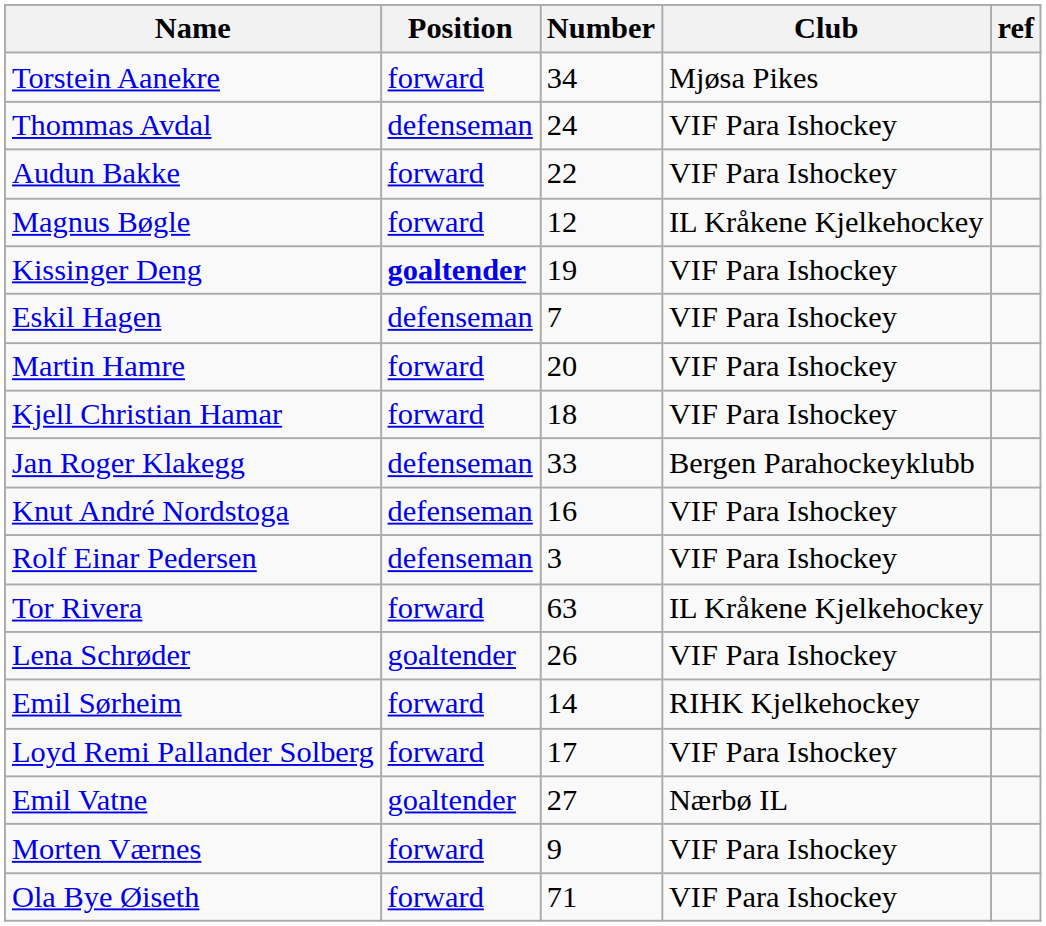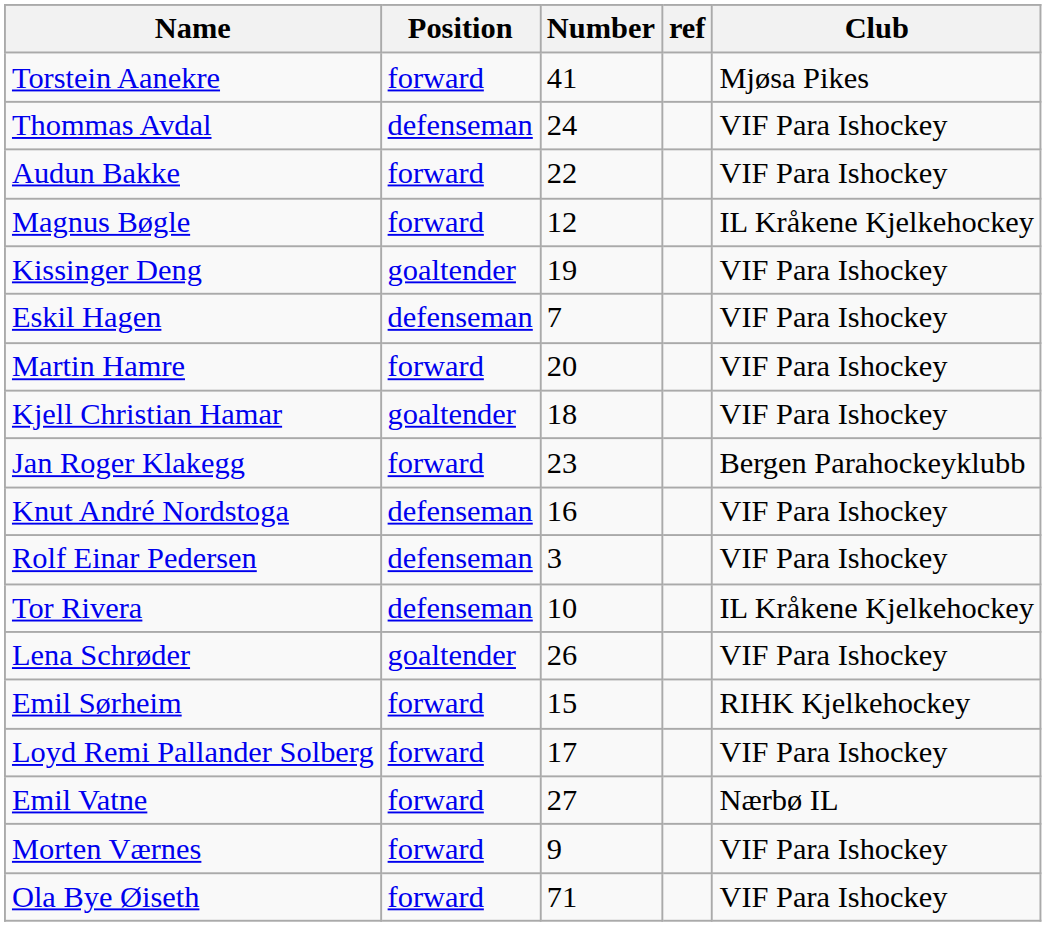columns swapped: Club <-> ref
Torstein Aanekre | Number: 34 -> 41
Kissinger Deng | Position: bold -> normal
Kjell Christian Hamar | Position: forward -> goaltender
Jan Roger Klakegg | Position: defenseman -> forward
Jan Roger Klakegg | Number: 33 -> 23
Tor Rivera | Position: forward -> defenseman
Tor Rivera | Number: 63 -> 10
Emil Sørheim | Number: 14 -> 15
Emil Vatne | Position: goaltender -> forward
